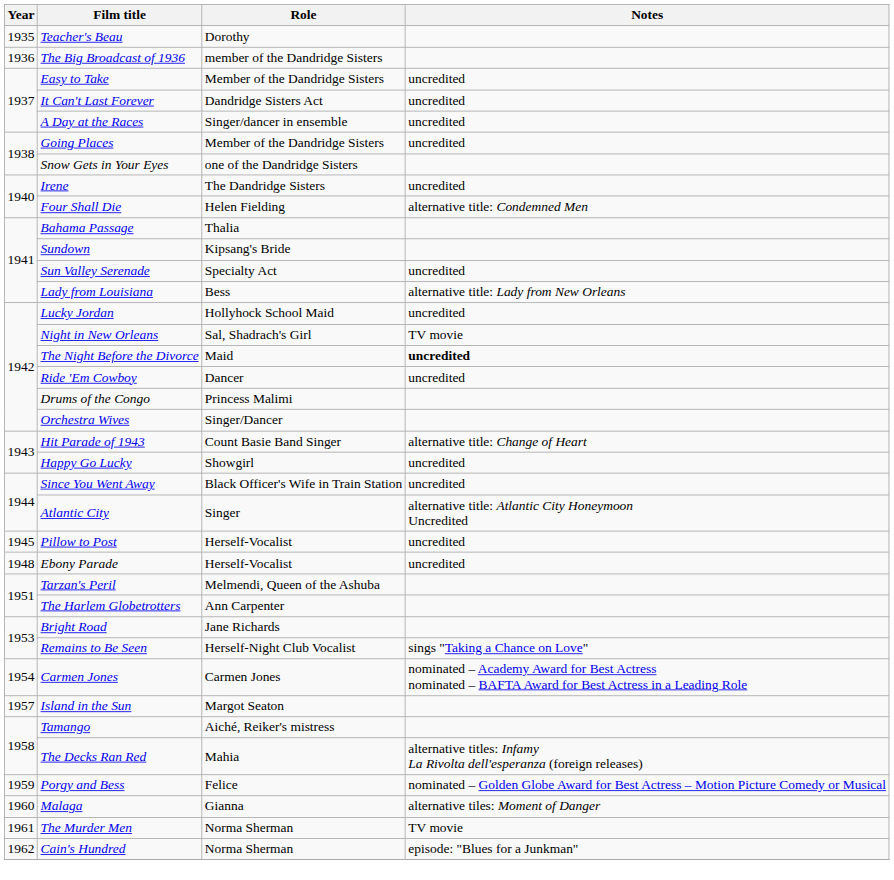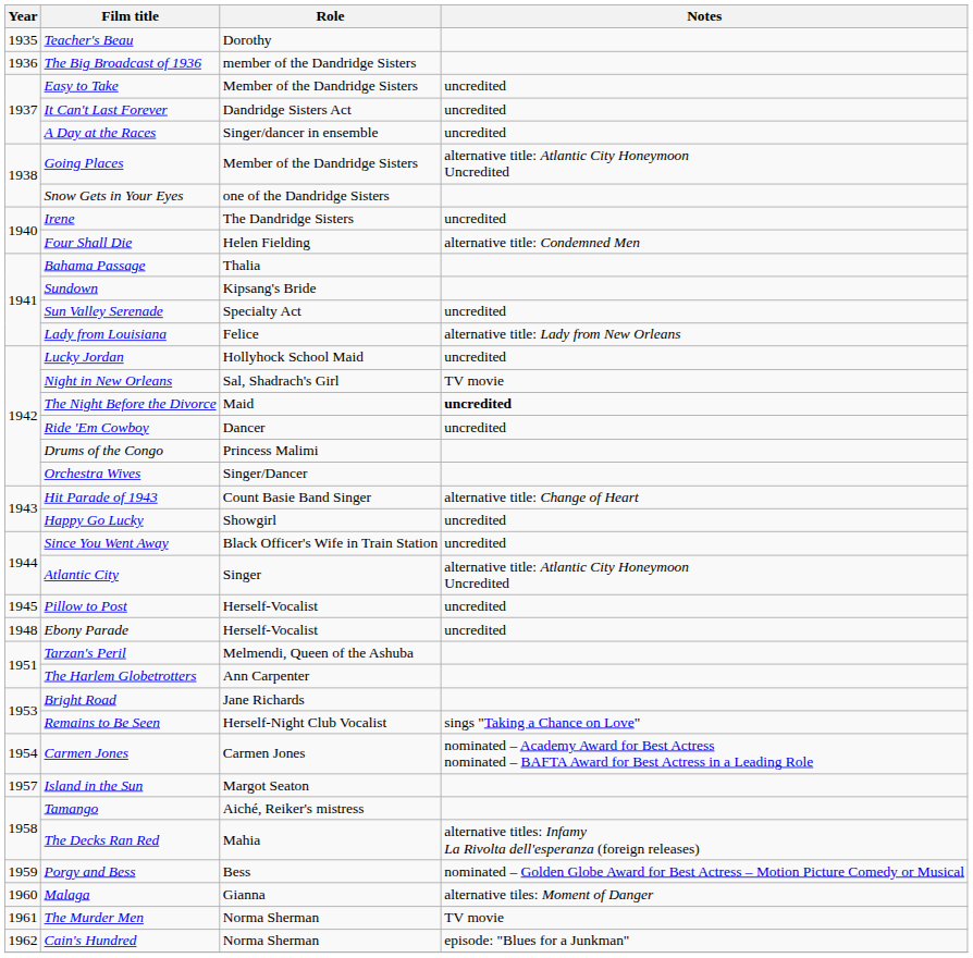Going Places | Notes: uncredited -> alternative title: Atlantic City Honeymoon Uncredited
Lady from Louisiana | Role: Bess -> Felice
Porgy and Bess | Role: Felice -> Bess
